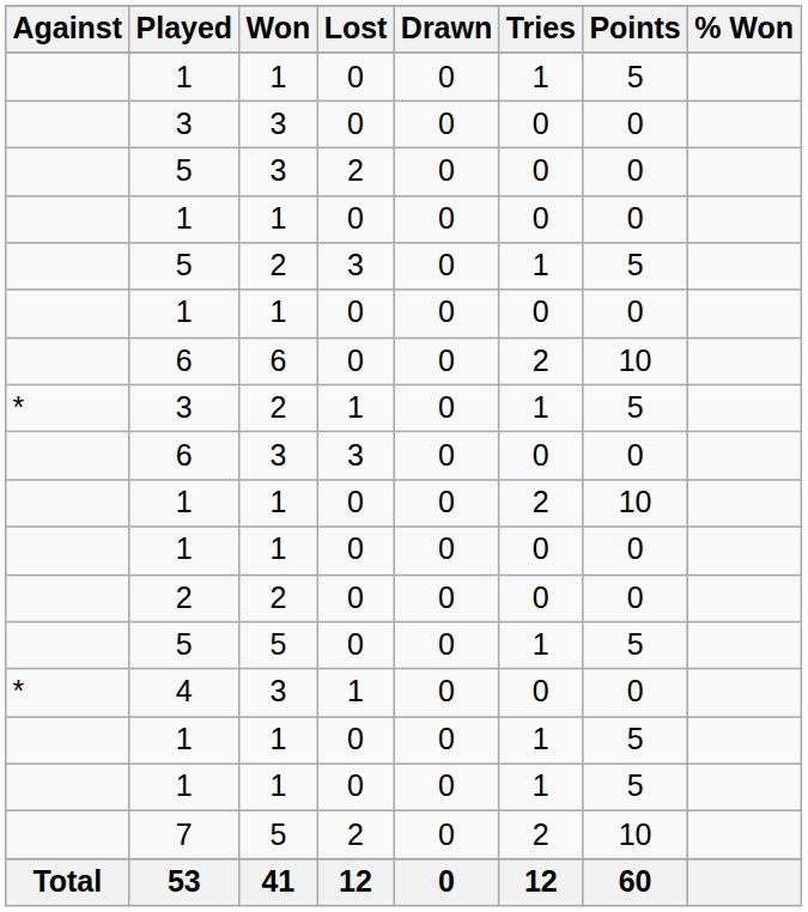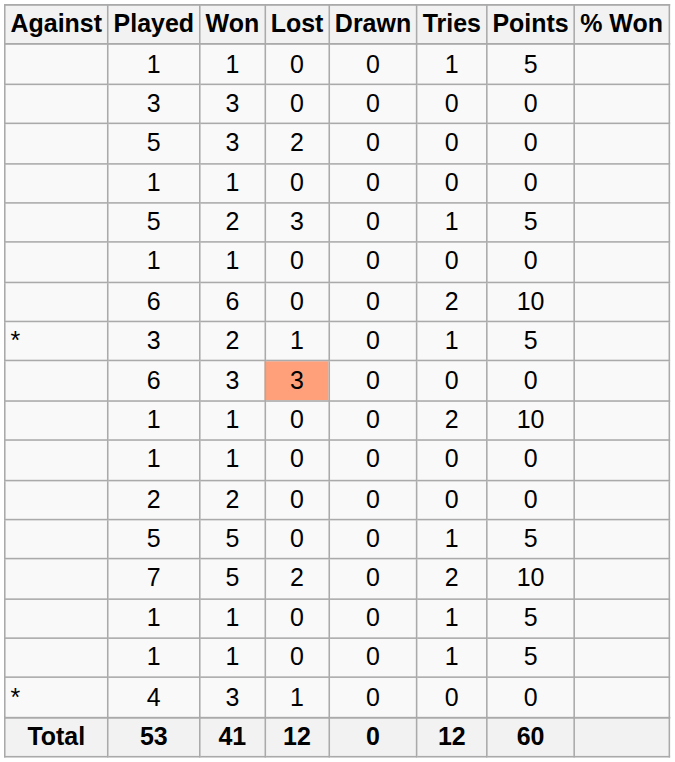6 / 3 | Lost: no background -> lightsalmon background
rows swapped: 4 <-> 7
